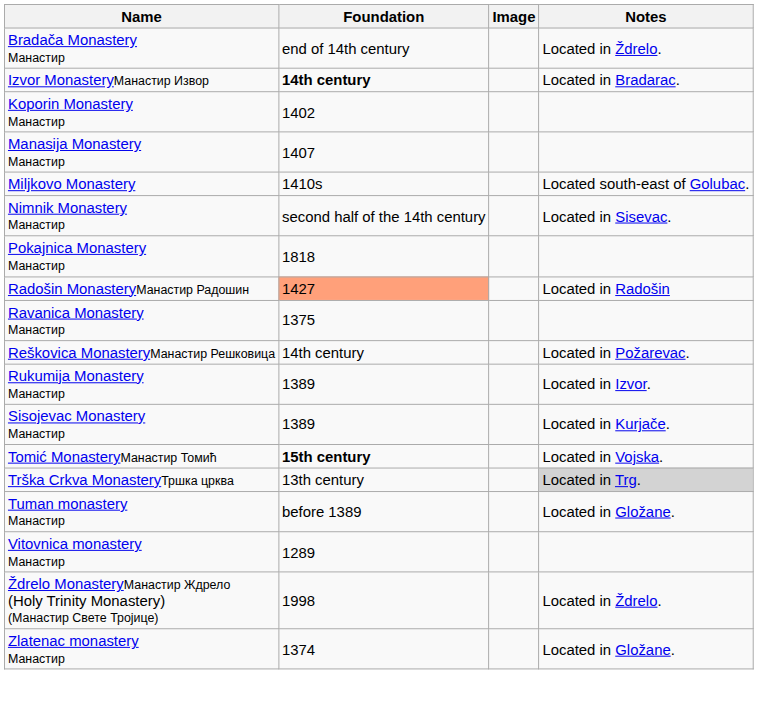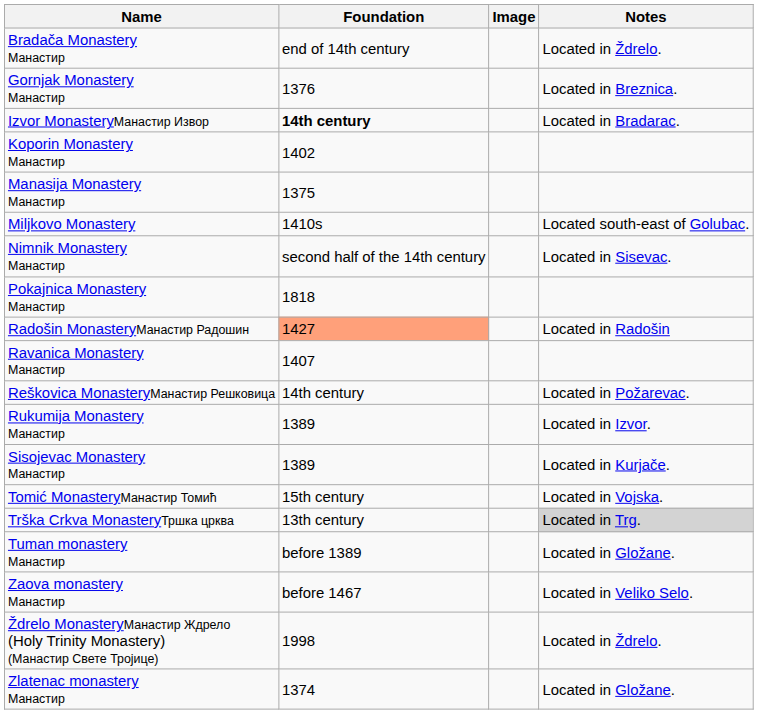+ row: Gornjak Monastery Манастир | 1376 | Located in Breznica.
Manasija Monastery Манастир | Foundation: 1407 -> 1375
Ravanica Monastery Манастир | Foundation: 1375 -> 1407
Tomić MonasteryМанастир Томић | Foundation: bold -> normal
- row: Vitovnica monastery Манастир | 1289
+ row: Zaova monastery Манастир | before 1467 | Located in Veliko Selo.
